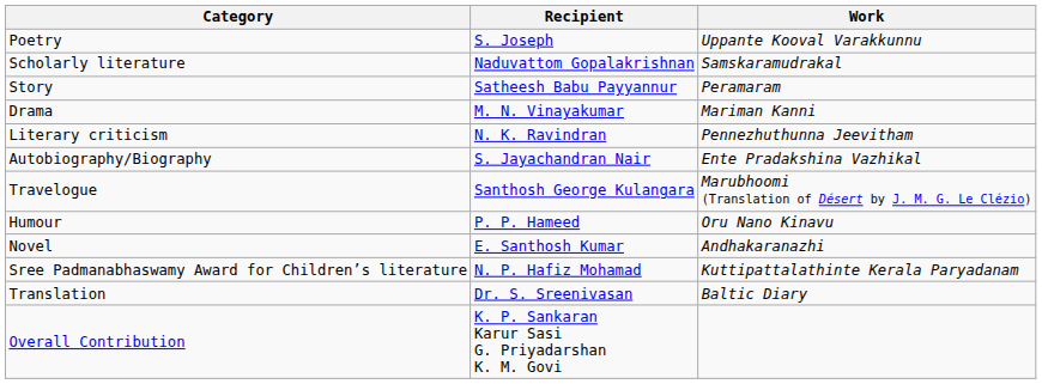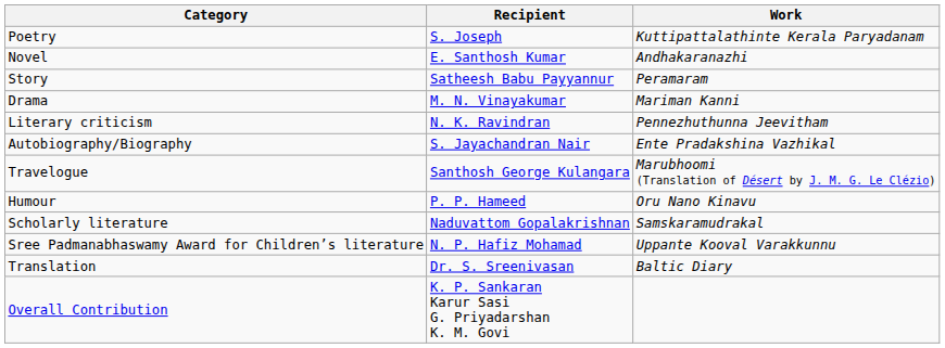Poetry | Work: Uppante Kooval Varakkunnu -> Kuttipattalathinte Kerala Paryadanam
rows swapped: Novel <-> Scholarly literature
Sree Padmanabhaswamy Award for Children’s literature | Work: Kuttipattalathinte Kerala Paryadanam -> Uppante Kooval Varakkunnu
